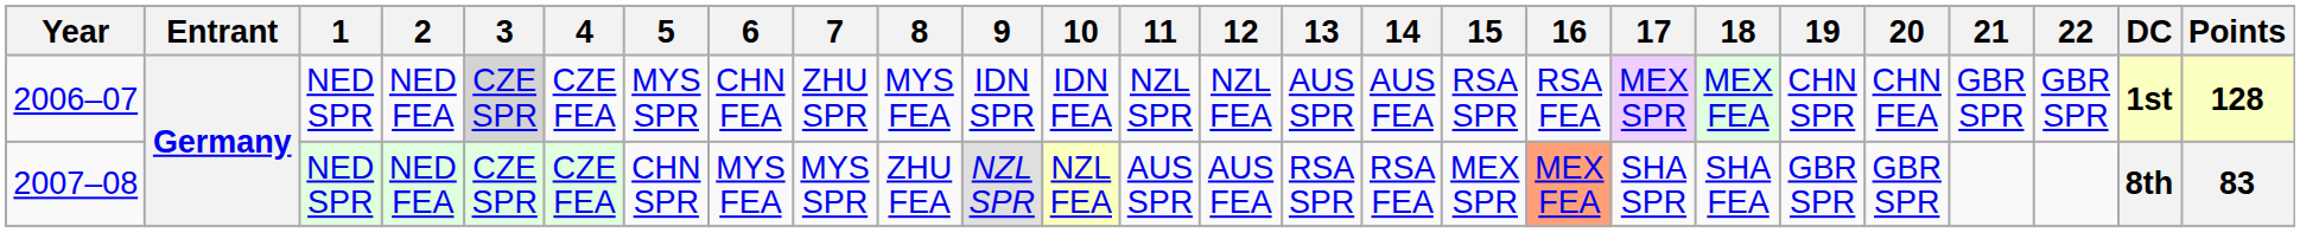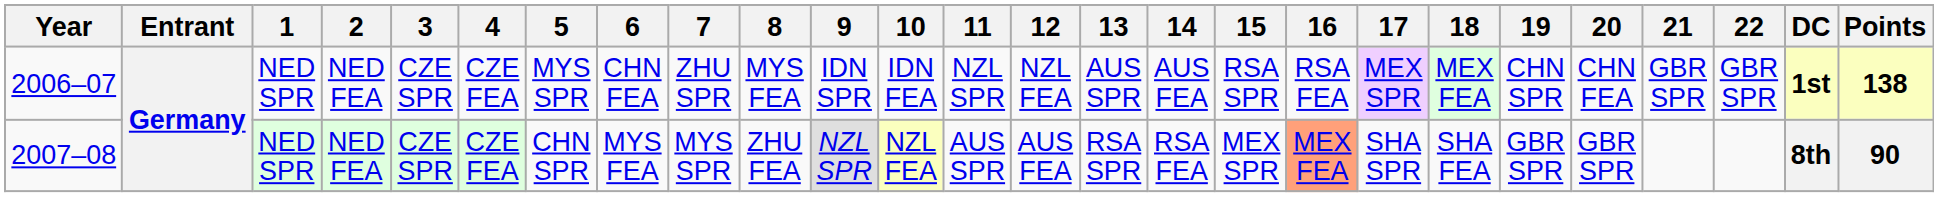2006–07 | 3: lightgrey background -> no background
2006–07 | Points: 128 -> 138
2007–08 | Points: 83 -> 90
